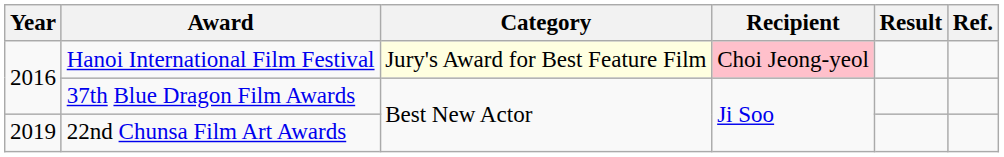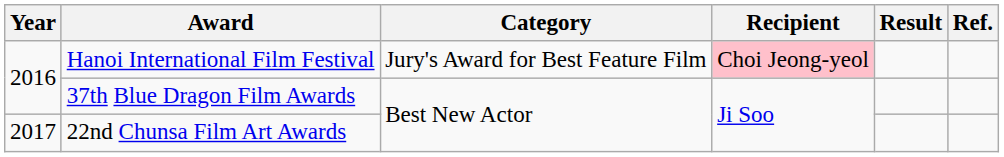Hanoi International Film Festival | Category: lightyellow background -> no background
22nd Chunsa Film Art Awards | Year: 2019 -> 2017
